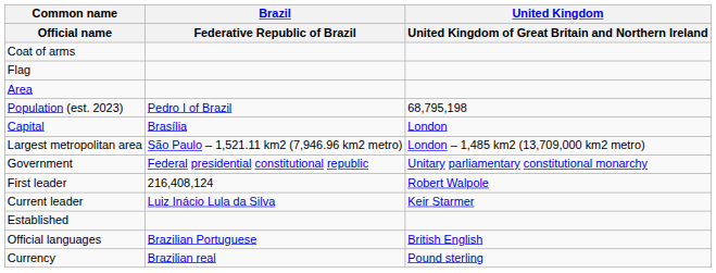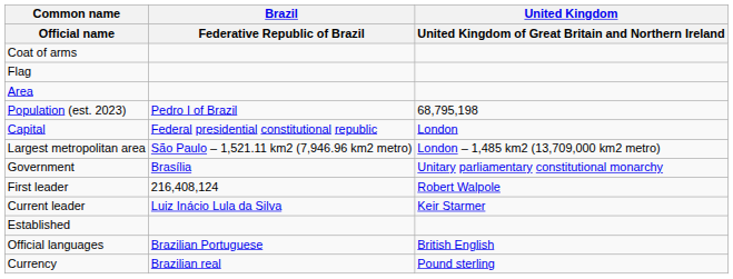Capital | Brazil / Federative Republic of Brazil: Brasília -> Federal presidential constitutional republic
Government | Brazil / Federative Republic of Brazil: Federal presidential constitutional republic -> Brasília
